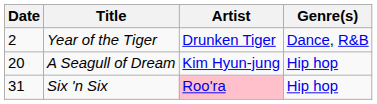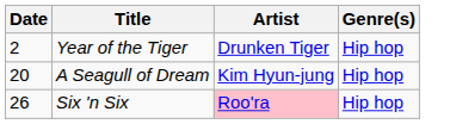Year of the Tiger | Genre(s): Dance, R&B -> Hip hop
Six 'n Six | Date: 31 -> 26
